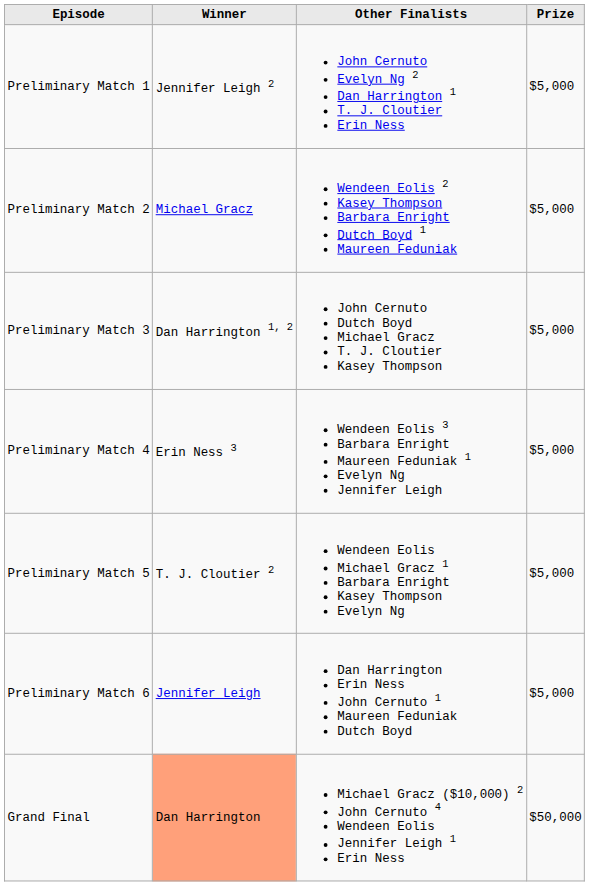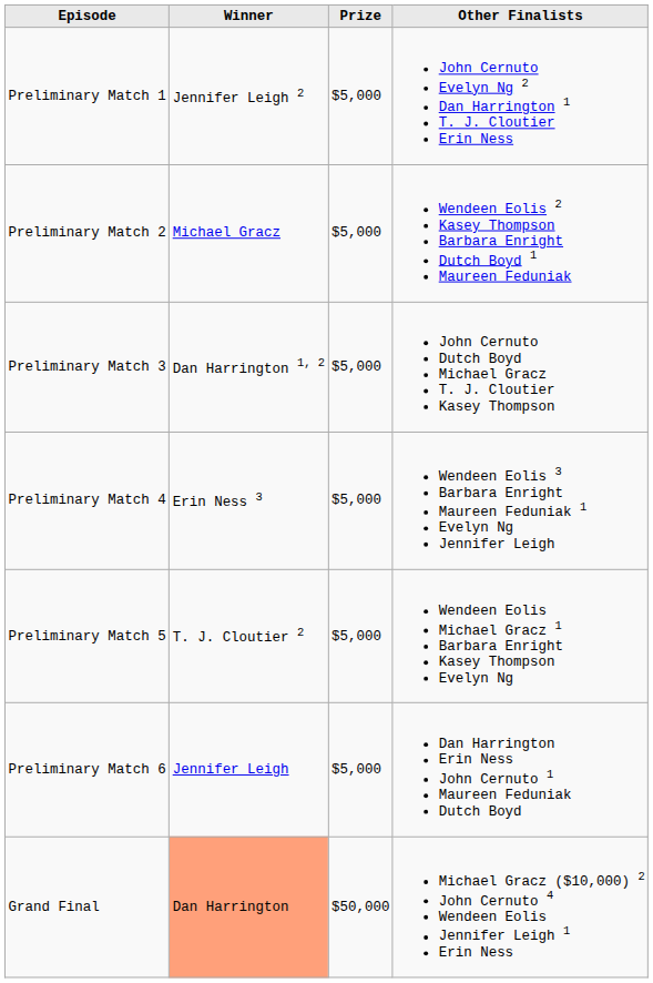columns swapped: Prize <-> Other Finalists
